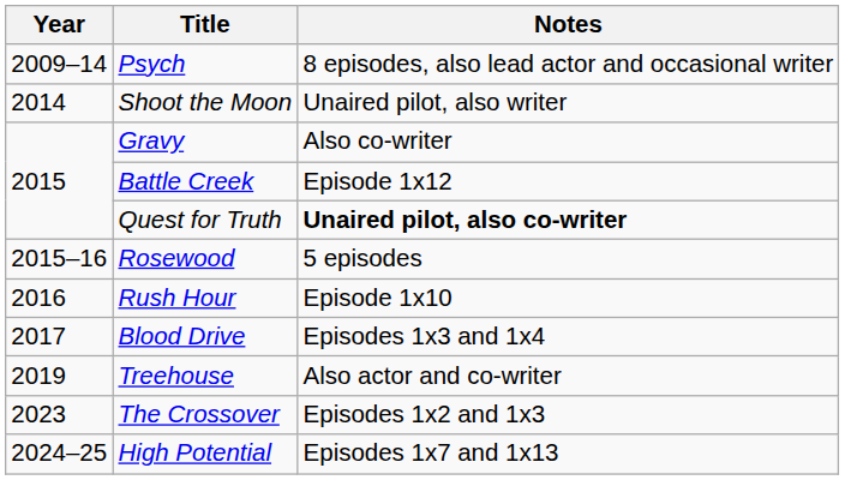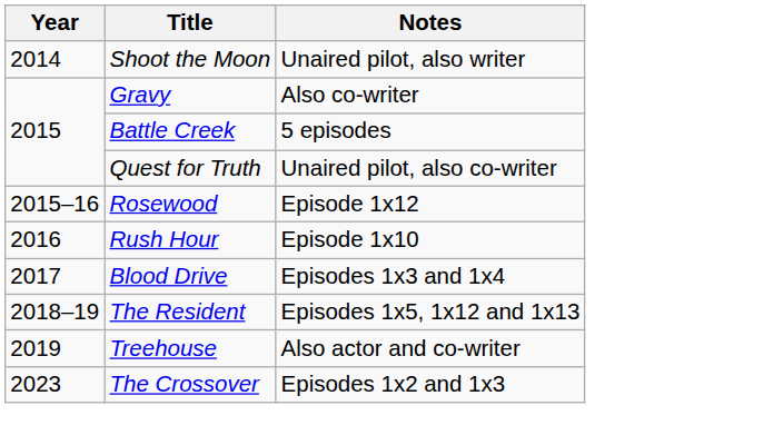- row: 2009–14 | Psych | 8 episodes, also lead actor and occasional writer
Battle Creek | Notes: Episode 1x12 -> 5 episodes
Quest for Truth | Notes: bold -> normal
Rosewood | Notes: 5 episodes -> Episode 1x12
+ row: 2018–19 | The Resident | Episodes 1x5, 1x12 and 1x13
- row: 2024–25 | High Potential | Episodes 1x7 and 1x13
